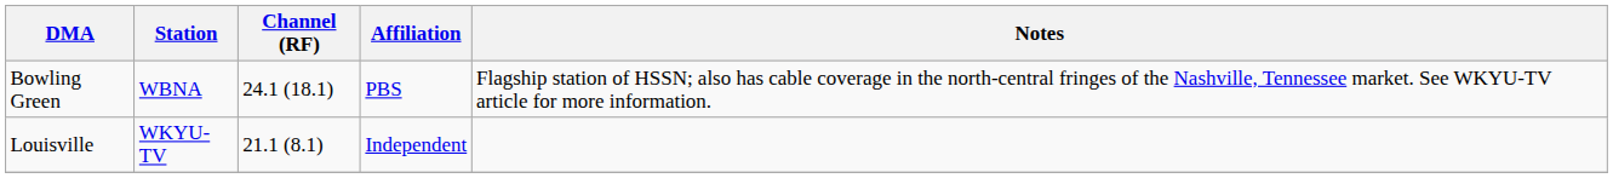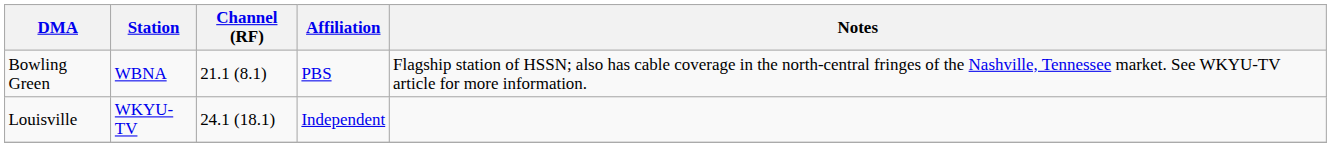Bowling Green | Channel (RF): 24.1 (18.1) -> 21.1 (8.1)
Louisville | Channel (RF): 21.1 (8.1) -> 24.1 (18.1)
